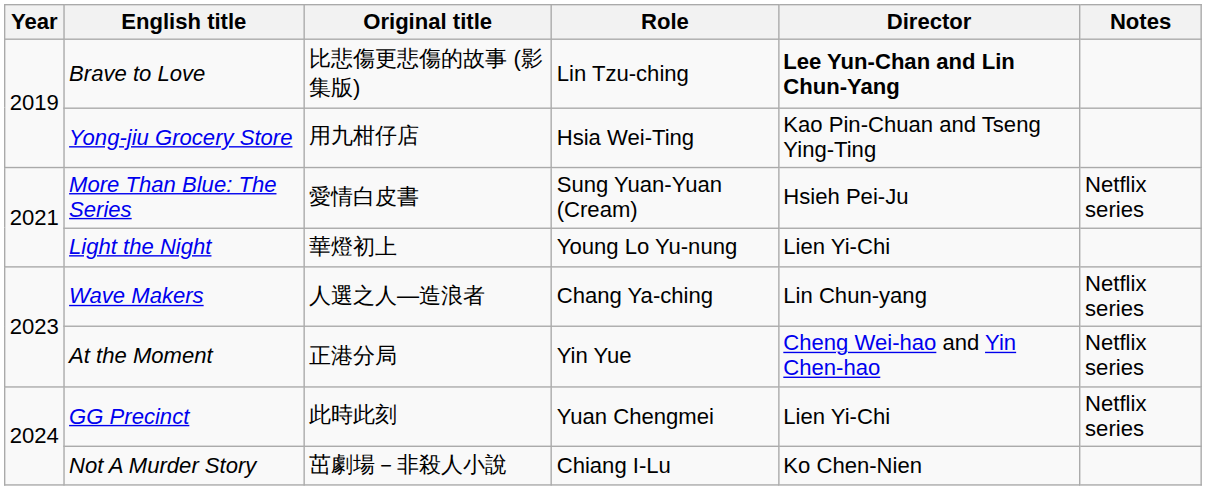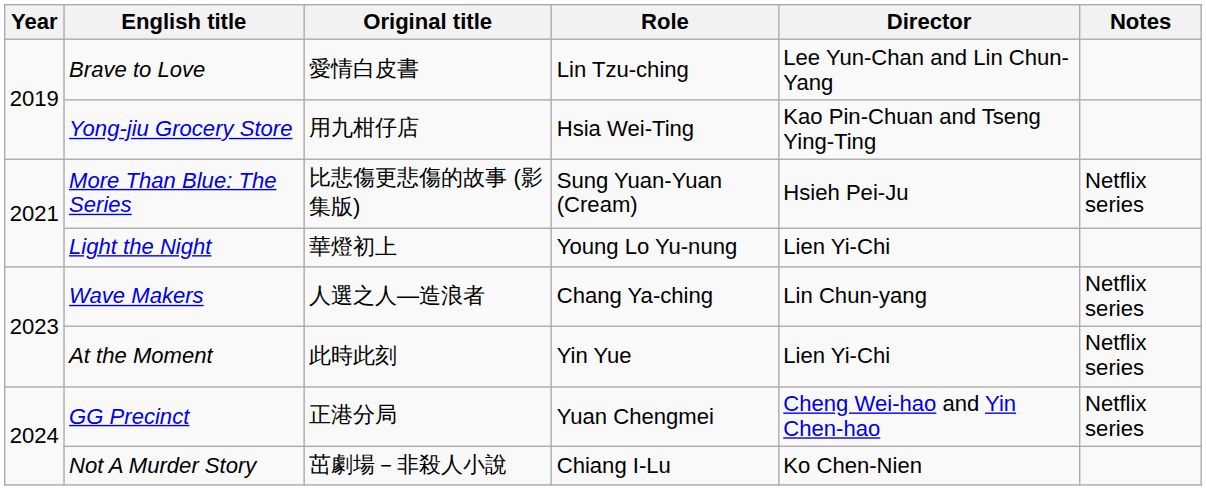Brave to Love | Original title: 比悲傷更悲傷的故事 (影集版) -> 愛情白皮書
Brave to Love | Director: bold -> normal
More Than Blue: The Series | Original title: 愛情白皮書 -> 比悲傷更悲傷的故事 (影集版)
At the Moment | Original title: 正港分局 -> 此時此刻
At the Moment | Director: Cheng Wei-hao and Yin Chen-hao -> Lien Yi-Chi
GG Precinct | Original title: 此時此刻 -> 正港分局
GG Precinct | Director: Lien Yi-Chi -> Cheng Wei-hao and Yin Chen-hao
